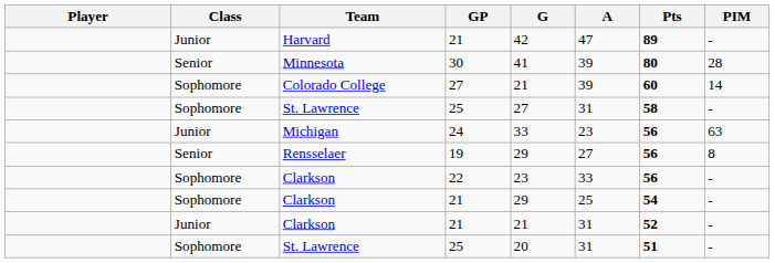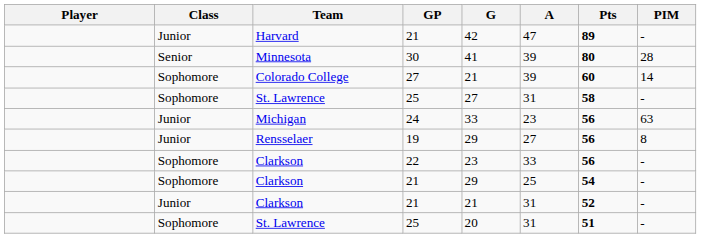Rensselaer | Class: Senior -> Junior
